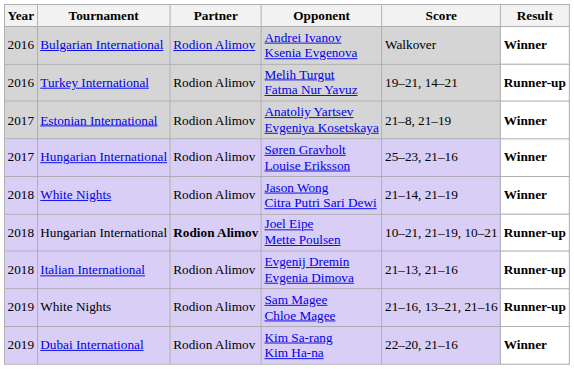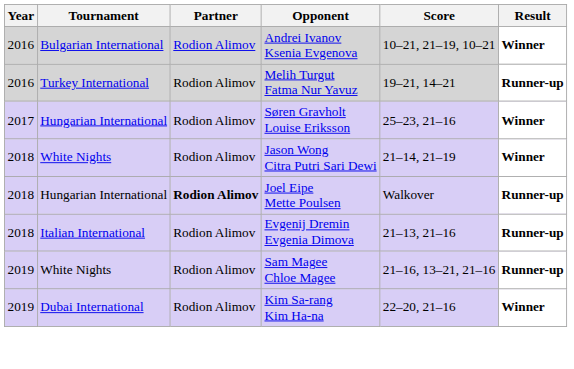Andrei Ivanov Ksenia Evgenova | Score: Walkover -> 10–21, 21–19, 10–21
- row: 2017 | Estonian International | Rodion Alimov | Anatoliy Yartsev Evgeniya Kosetskaya | 21–8, 21–19 | Winner
Joel Eipe Mette Poulsen | Score: 10–21, 21–19, 10–21 -> Walkover
